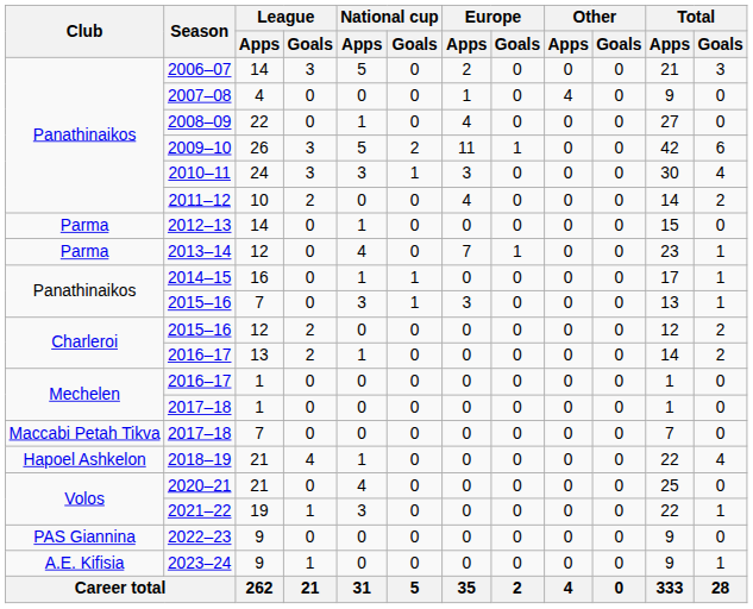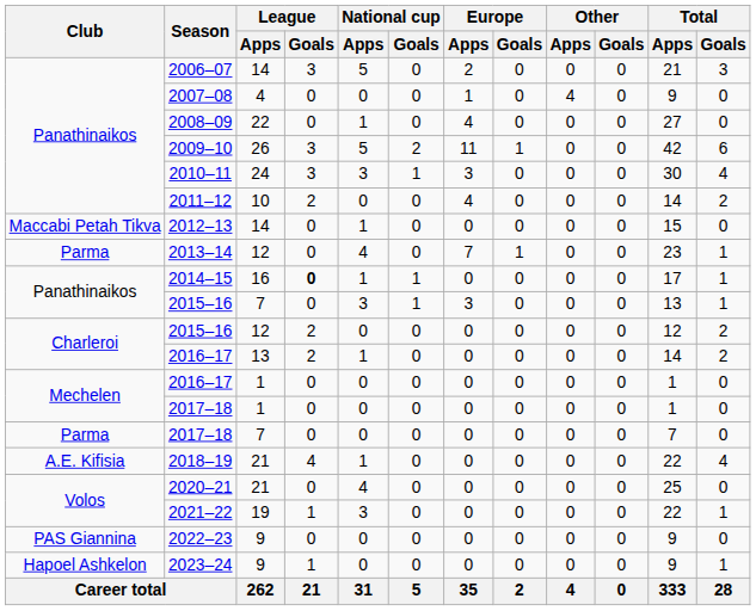2012–13 | Club: Parma -> Maccabi Petah Tikva
2014–15 | League / Goals: normal -> bold
2017–18 / 7 | Club: Maccabi Petah Tikva -> Parma
2018–19 | Club: Hapoel Ashkelon -> A.E. Kifisia
2023–24 | Club: A.E. Kifisia -> Hapoel Ashkelon
